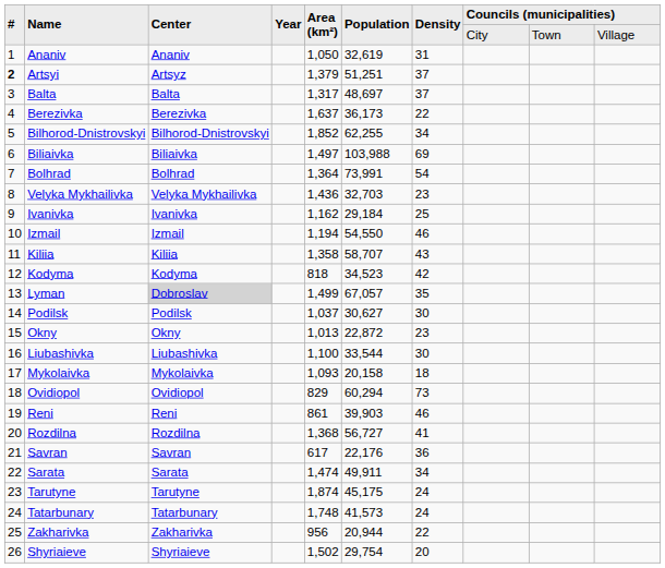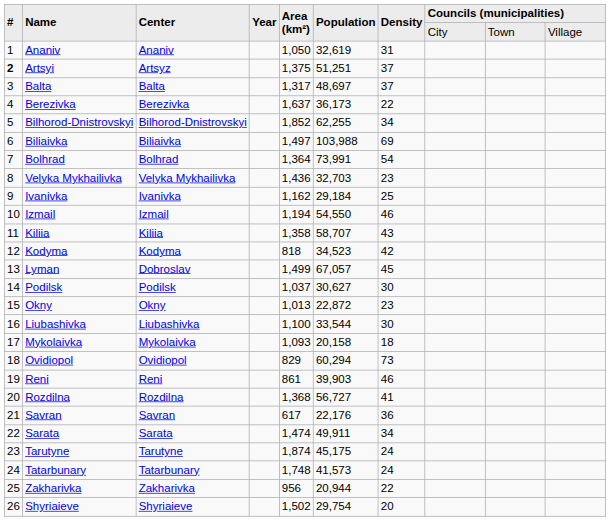Artsyi | Area (km²): 1,379 -> 1,375
Lyman | Center: lightgrey background -> no background
Lyman | Density: 35 -> 45
